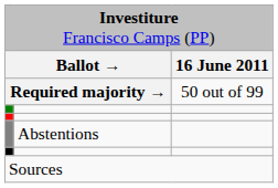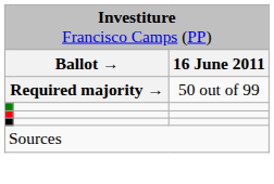- row: Abstentions
